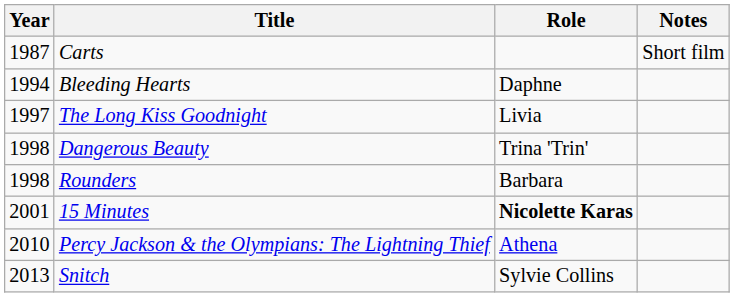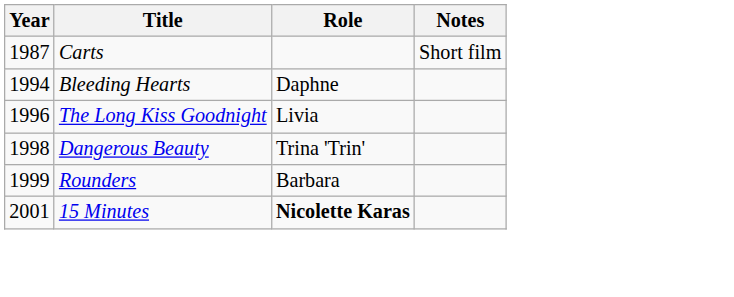The Long Kiss Goodnight | Year: 1997 -> 1996
Rounders | Year: 1998 -> 1999
- row: 2010 | Percy Jackson & the Olympians: The Lightning Thief | Athena
- row: 2013 | Snitch | Sylvie Collins
